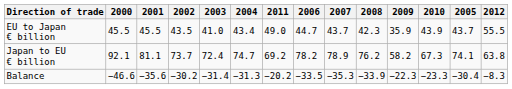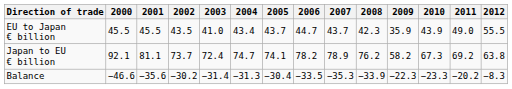columns swapped: 2005 <-> 2011
